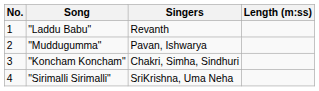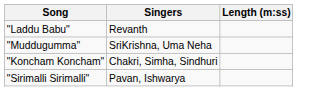- column: No. | 1 | 2 | 3 | 4
"Muddugumma" | Singers: Pavan, Ishwarya -> SriKrishna, Uma Neha
"Sirimalli Sirimalli" | Singers: SriKrishna, Uma Neha -> Pavan, Ishwarya
